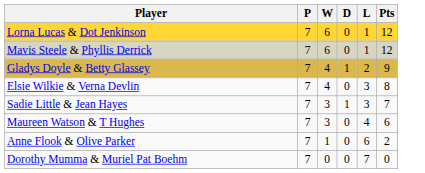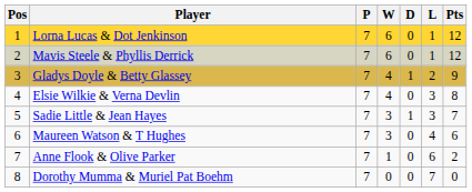+ column: Pos | 1 | 2 | 3 | 4 | 5 | 6 | 7 | 8
